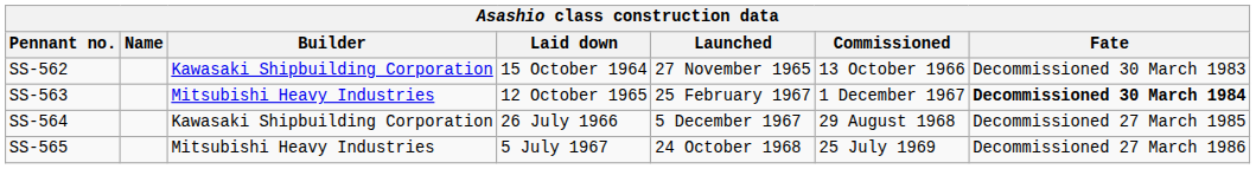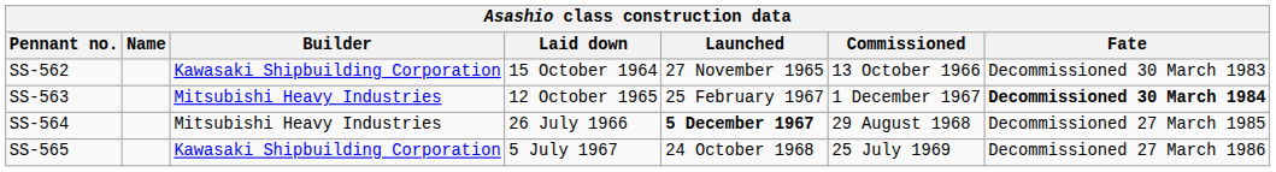SS-564 | Builder: Kawasaki Shipbuilding Corporation -> Mitsubishi Heavy Industries
SS-564 | Launched: normal -> bold
SS-565 | Builder: Mitsubishi Heavy Industries -> Kawasaki Shipbuilding Corporation
